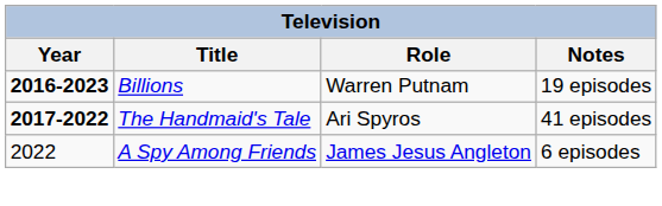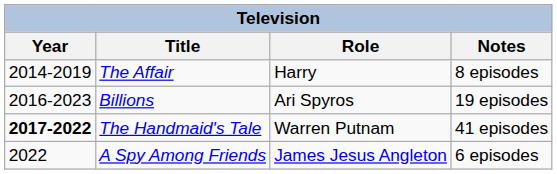+ row: 2014-2019 | The Affair | Harry | 8 episodes
Billions | Year: bold -> normal
Billions | Role: Warren Putnam -> Ari Spyros
The Handmaid's Tale | Role: Ari Spyros -> Warren Putnam
